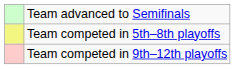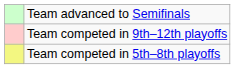rows swapped: Team competed in 5th–8th playoffs <-> Team competed in 9th–12th playoffs
